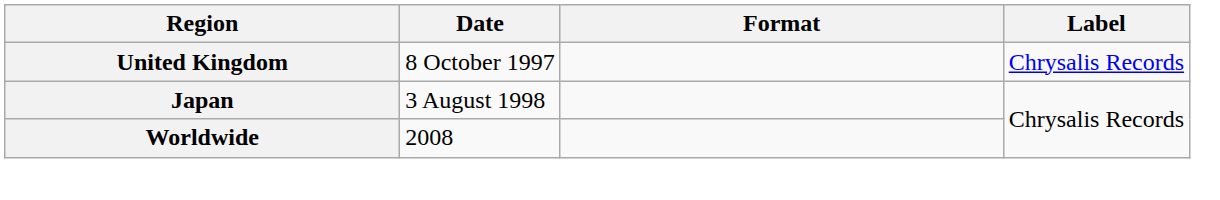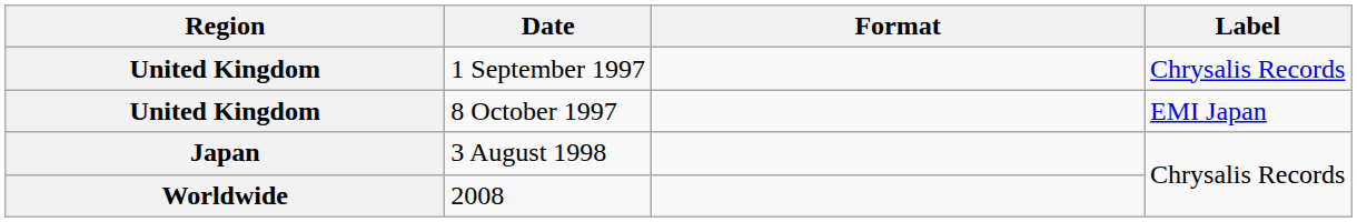+ row: United Kingdom | 1 September 1997 | Chrysalis Records
8 October 1997 | Label: Chrysalis Records -> EMI Japan
